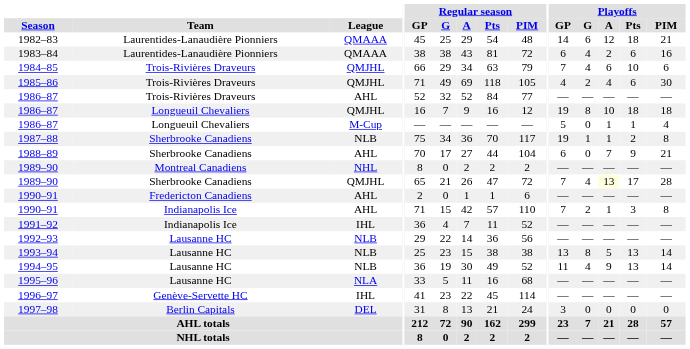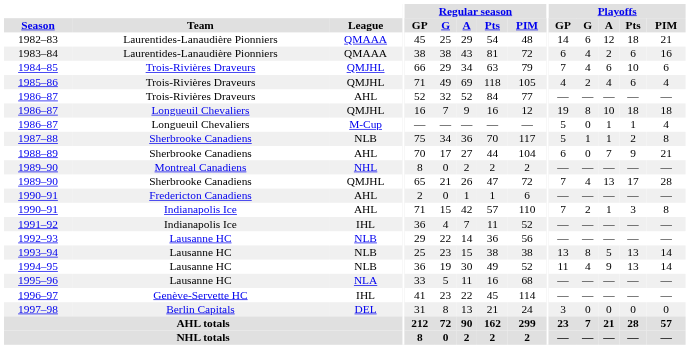1985–86 | Playoffs / PIM: 30 -> 4
1987–88 | Playoffs / GP: 19 -> 5
1989–90 / Sherbrooke Canadiens | Playoffs / A: lightyellow background -> no background
